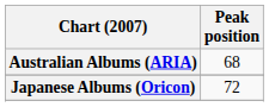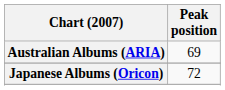Australian Albums (ARIA) | Peak position: 68 -> 69
